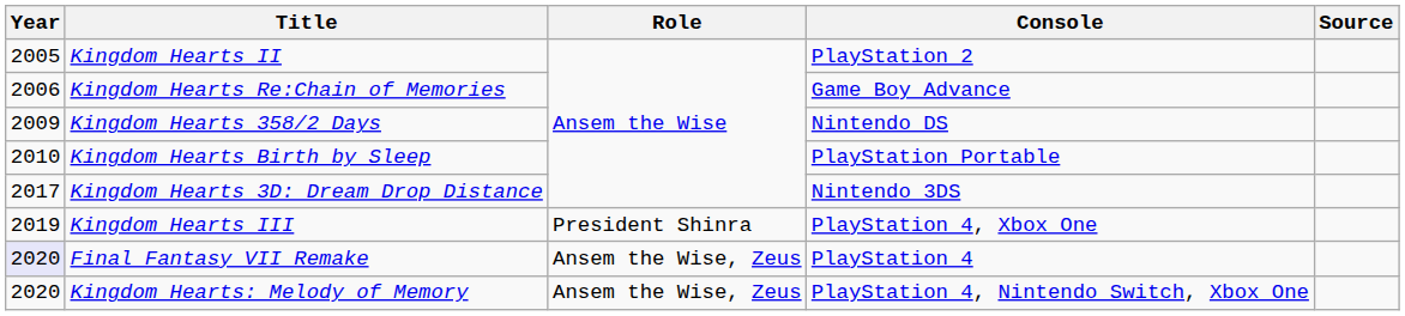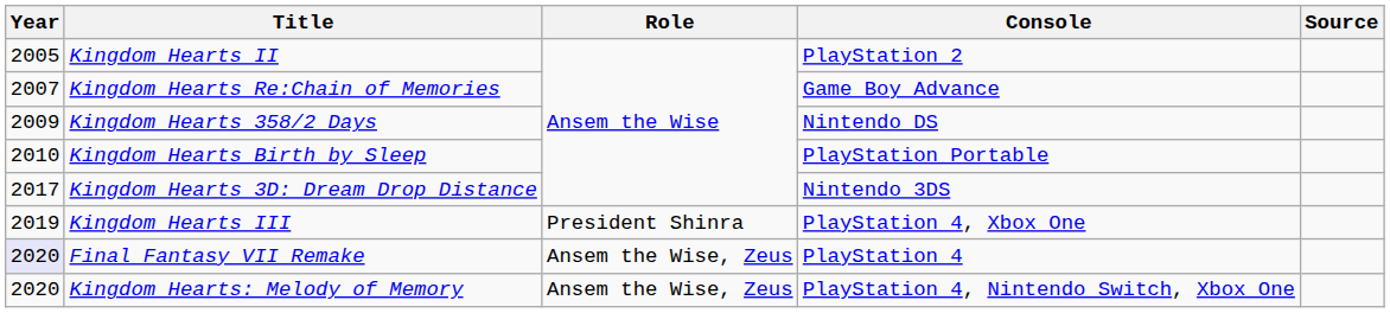Kingdom Hearts Re:Chain of Memories | Year: 2006 -> 2007
